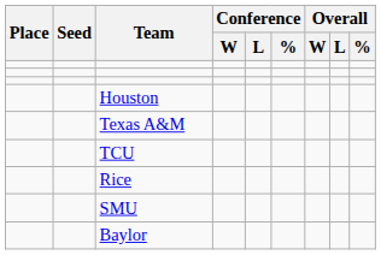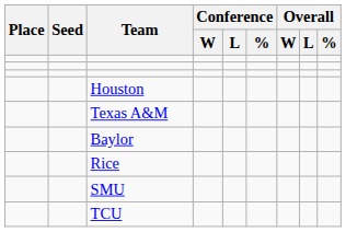rows swapped: TCU <-> Baylor
